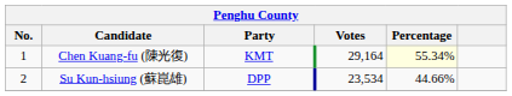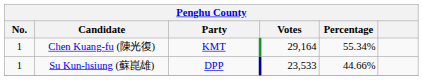Chen Kuang-fu (陳光復) | Percentage: lightyellow background -> no background
Su Kun-hsiung (蘇崑雄) | No.: 2 -> 1
Su Kun-hsiung (蘇崑雄) | Votes: 23,534 -> 23,533
